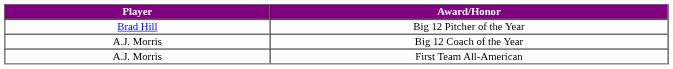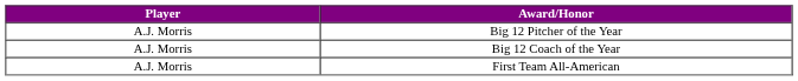Big 12 Pitcher of the Year | Player: Brad Hill -> A.J. Morris
